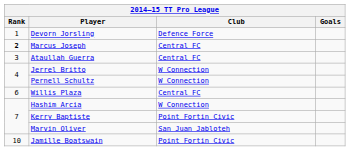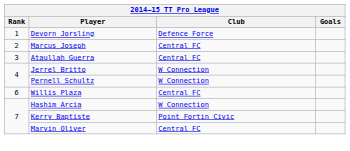Marcus Joseph | Rank: bold -> normal
Marvin Oliver | Club: San Juan Jabloteh -> Central FC
- row: 10 | Jamille Boatswain | Point Fortin Civic
